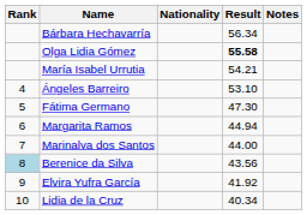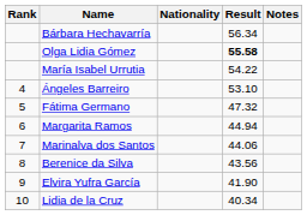María Isabel Urrutia | Result: 54.21 -> 54.22
Fátima Germano | Result: 47.30 -> 47.32
Marinalva dos Santos | Result: 44.00 -> 44.06
Berenice da Silva | Rank: lightblue background -> no background
Elvira Yufra García | Result: 41.92 -> 41.90
